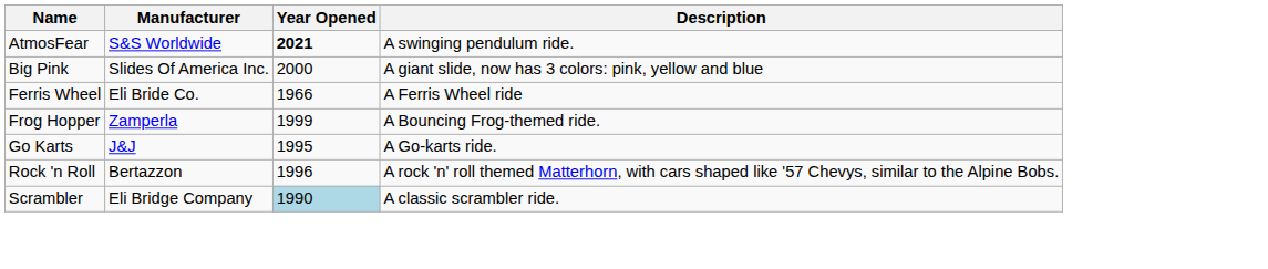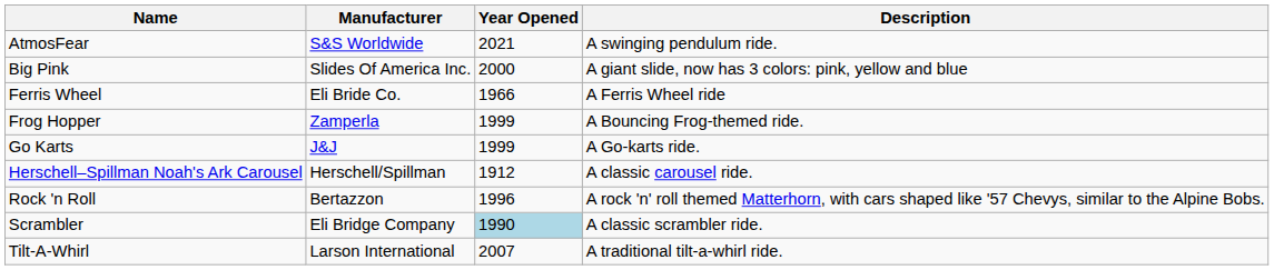AtmosFear | Year Opened: bold -> normal
Go Karts | Year Opened: 1995 -> 1999
+ row: Herschell–Spillman Noah's Ark Carousel | Herschell/Spillman | 1912 | A classic carousel ride.
+ row: Tilt-A-Whirl | Larson International | 2007 | A traditional tilt-a-whirl ride.
